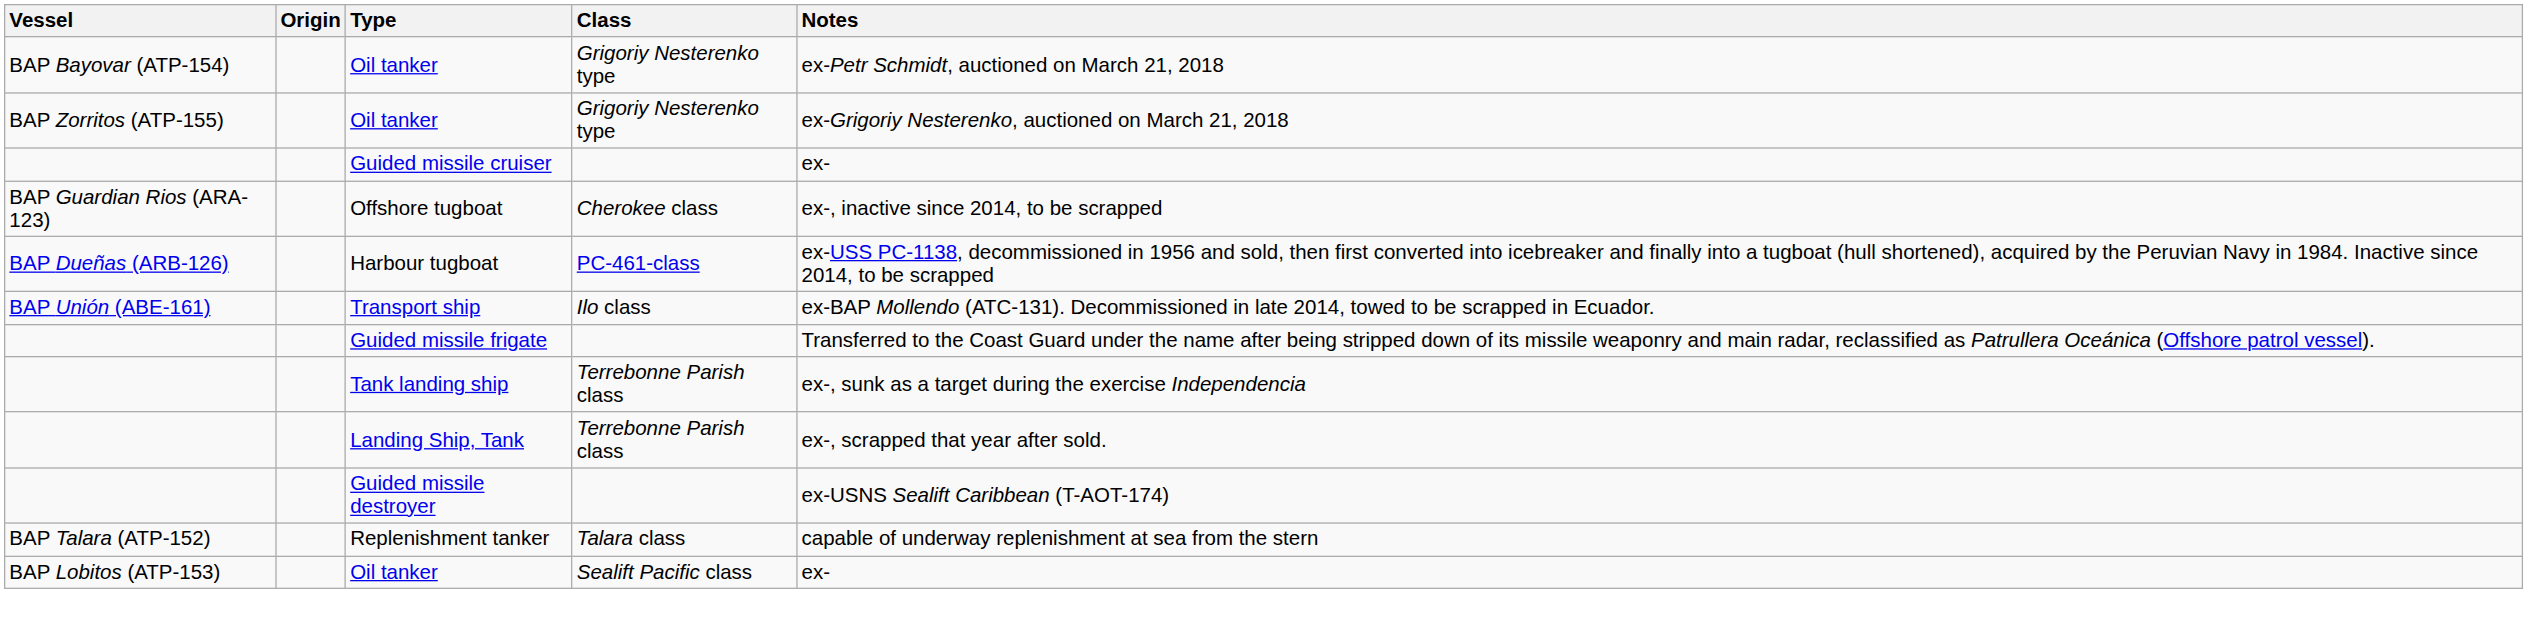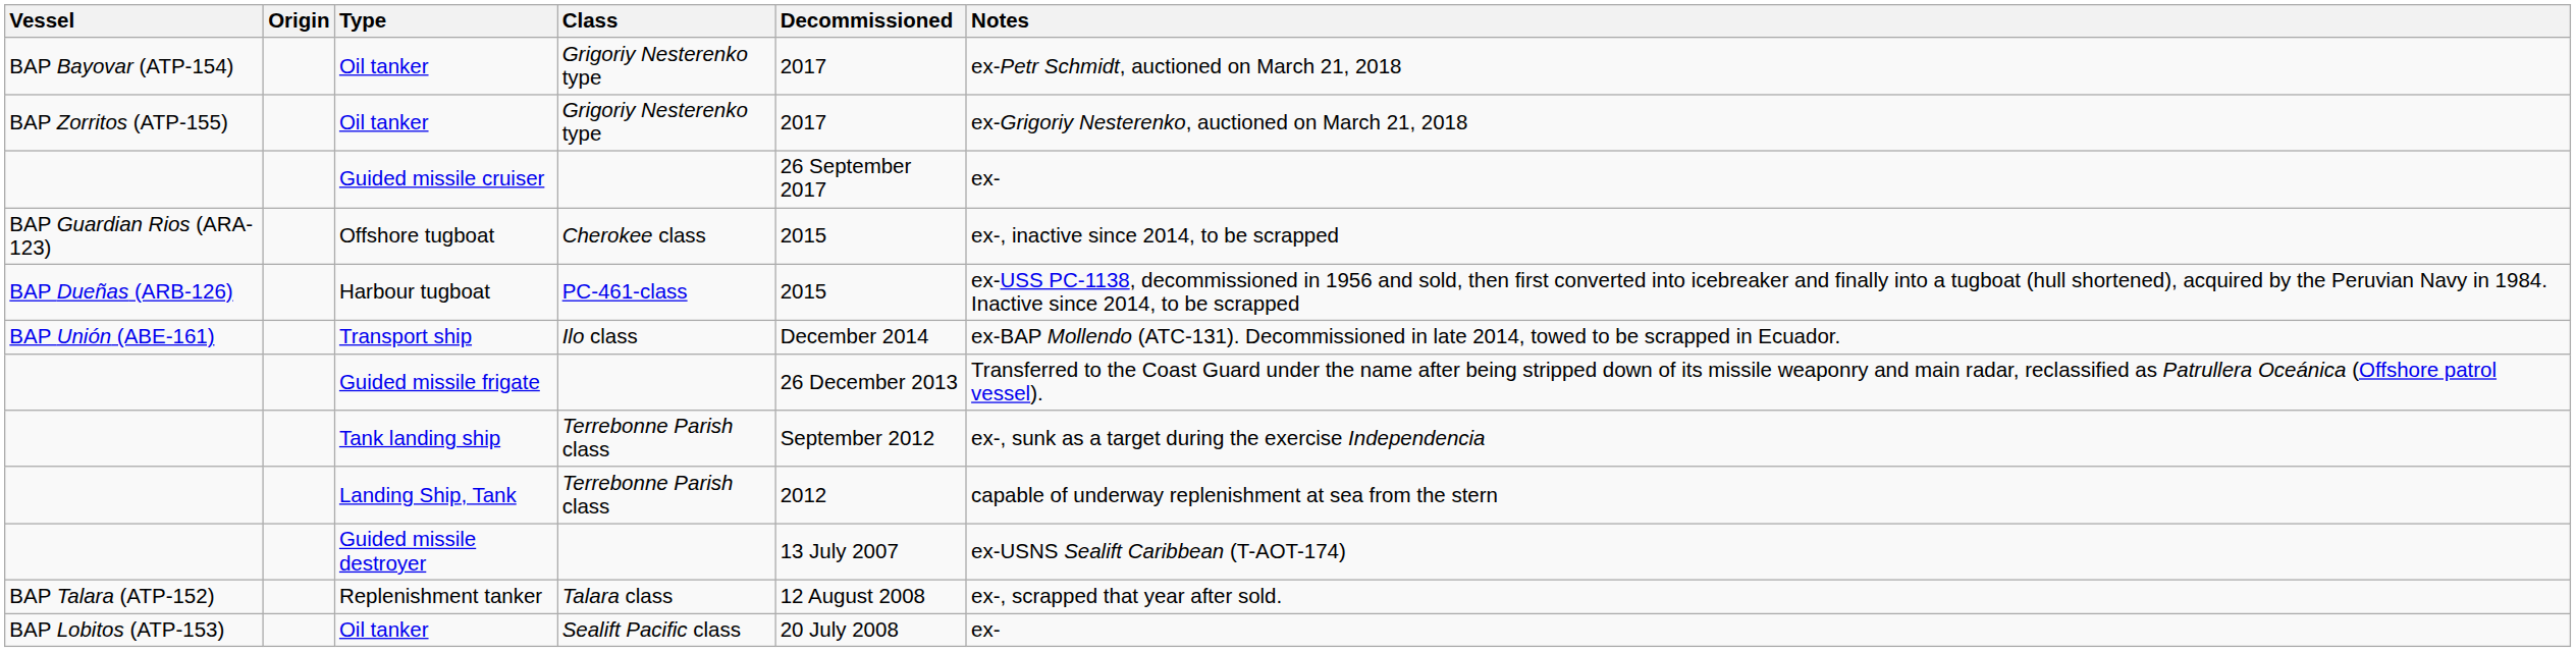+ column: Decommissioned | 2017 | 2017 | 26 September 2017 | 2015 | 2015 | December 2014 | 26 December 2013 | September 2012 | 2012 | 13 July 2007 | 12 August 2008 | 20 July 2008
Landing Ship, Tank | Notes: ex-, scrapped that year after sold. -> capable of underway replenishment at sea from the stern
Replenishment tanker | Notes: capable of underway replenishment at sea from the stern -> ex-, scrapped that year after sold.
